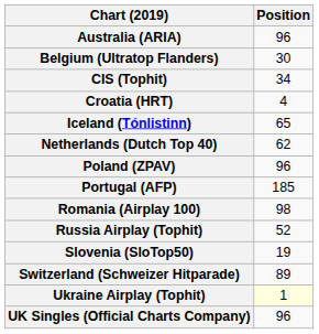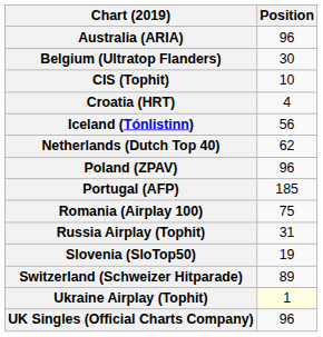CIS (Tophit) | Position: 34 -> 10
Iceland (Tónlistinn) | Position: 65 -> 56
Romania (Airplay 100) | Position: 98 -> 75
Russia Airplay (Tophit) | Position: 52 -> 31
